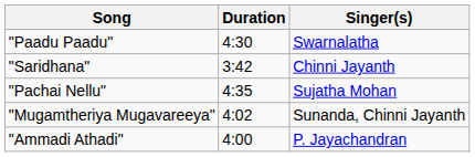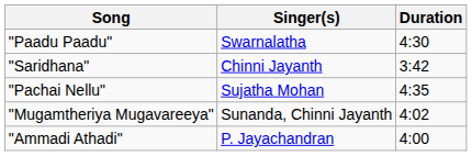columns swapped: Singer(s) <-> Duration
